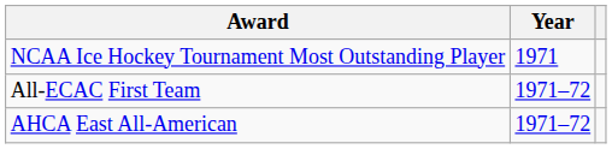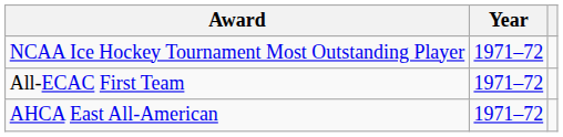NCAA Ice Hockey Tournament Most Outstanding Player | Year: 1971 -> 1971–72
